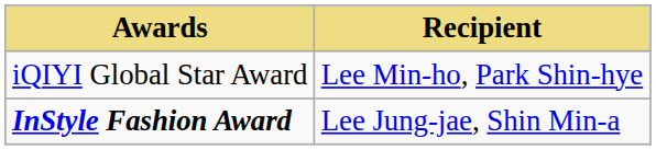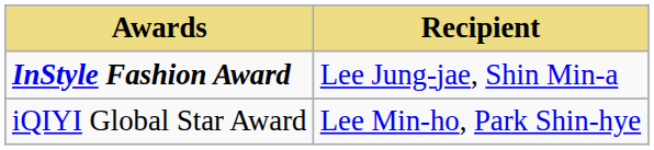rows swapped: InStyle Fashion Award <-> iQIYI Global Star Award
